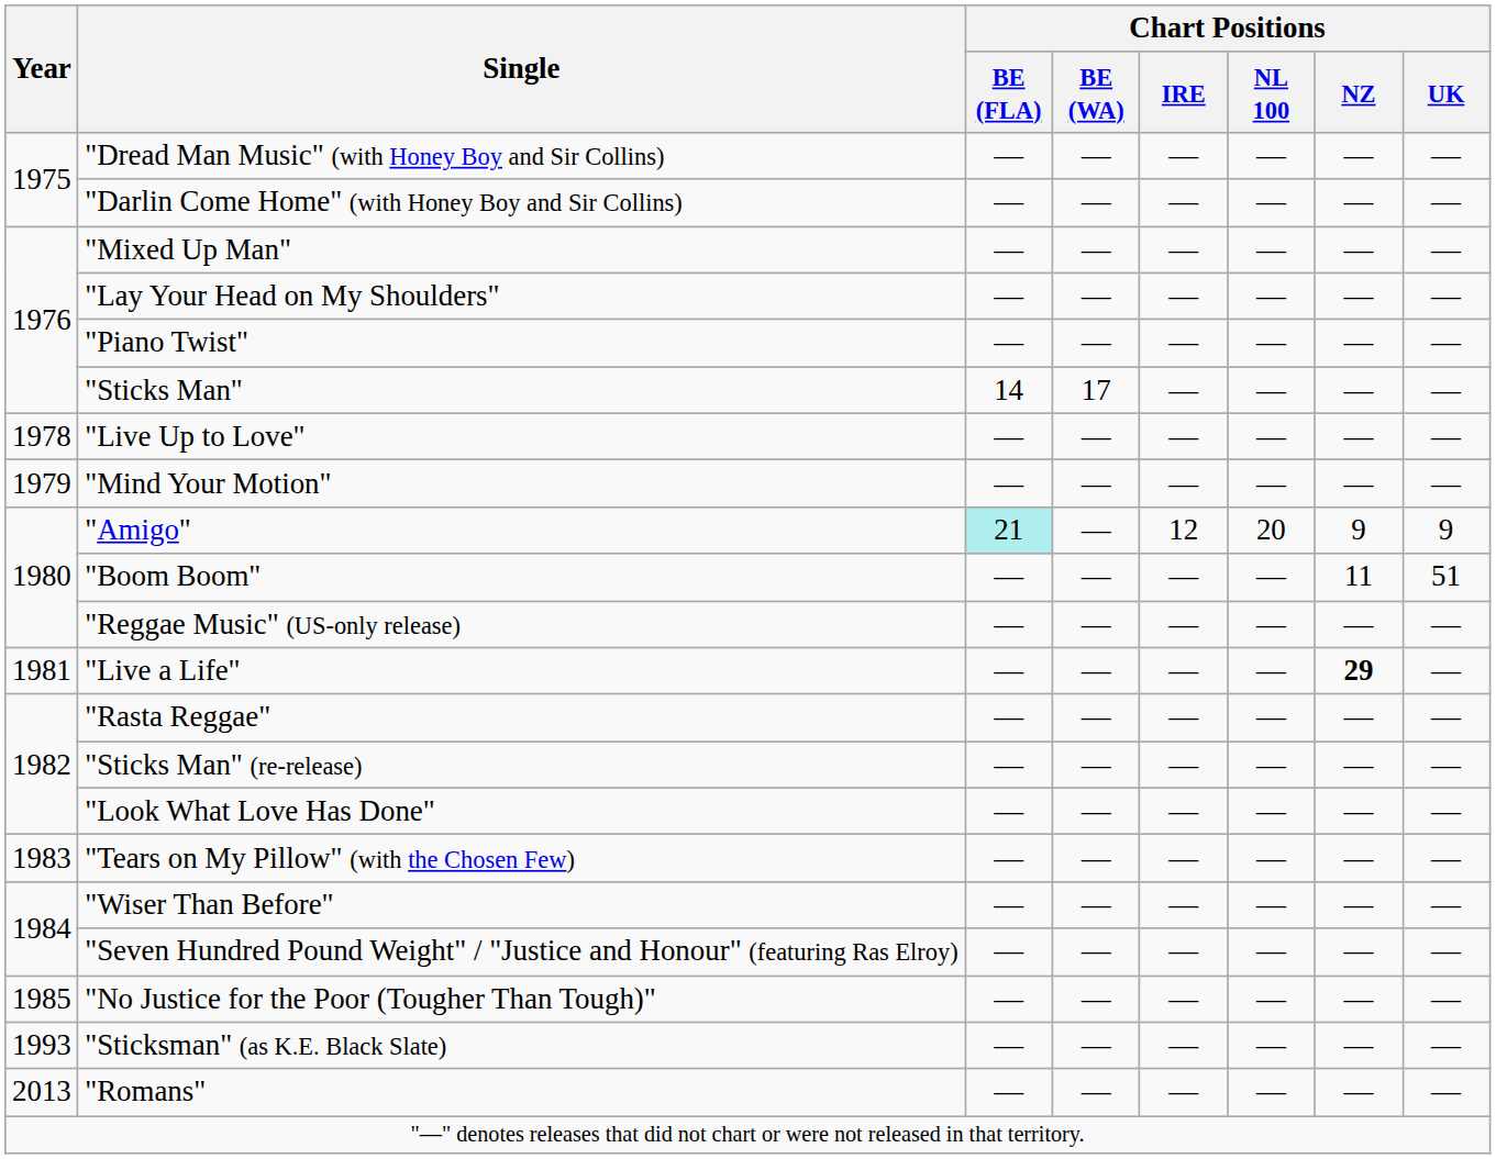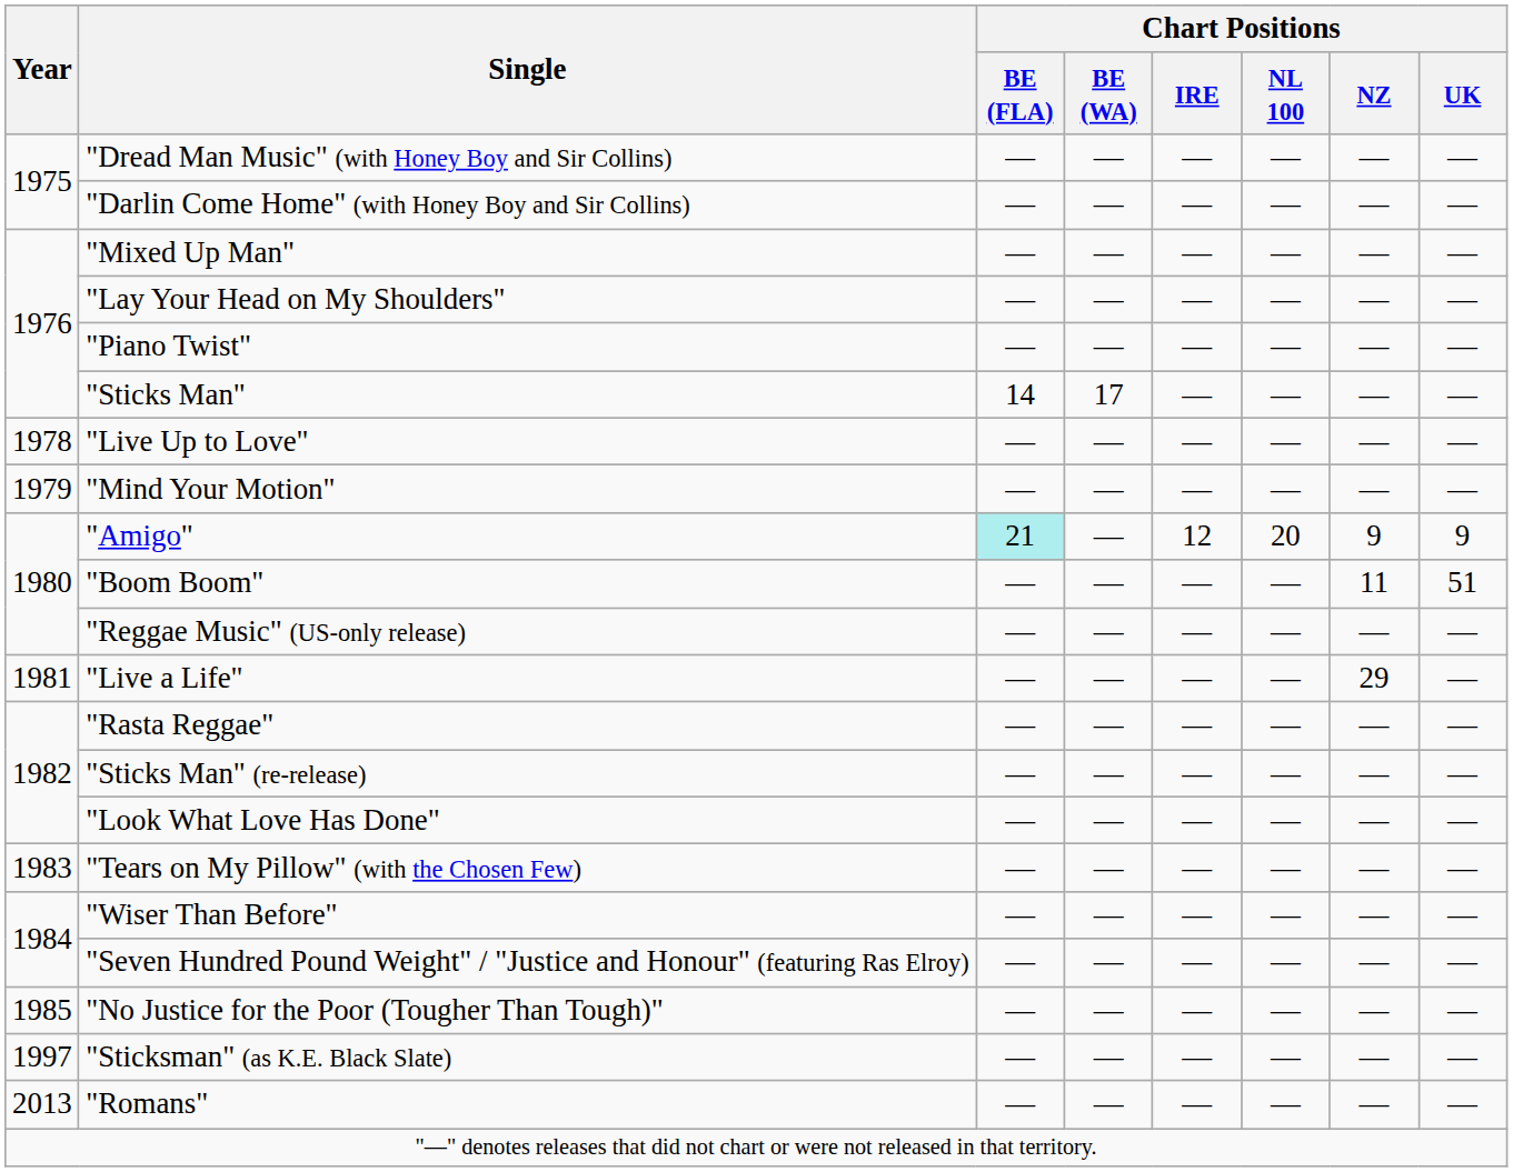"Live a Life" | Chart Positions / NZ: bold -> normal
"Sticksman" (as K.E. Black Slate) | Year: 1993 -> 1997
